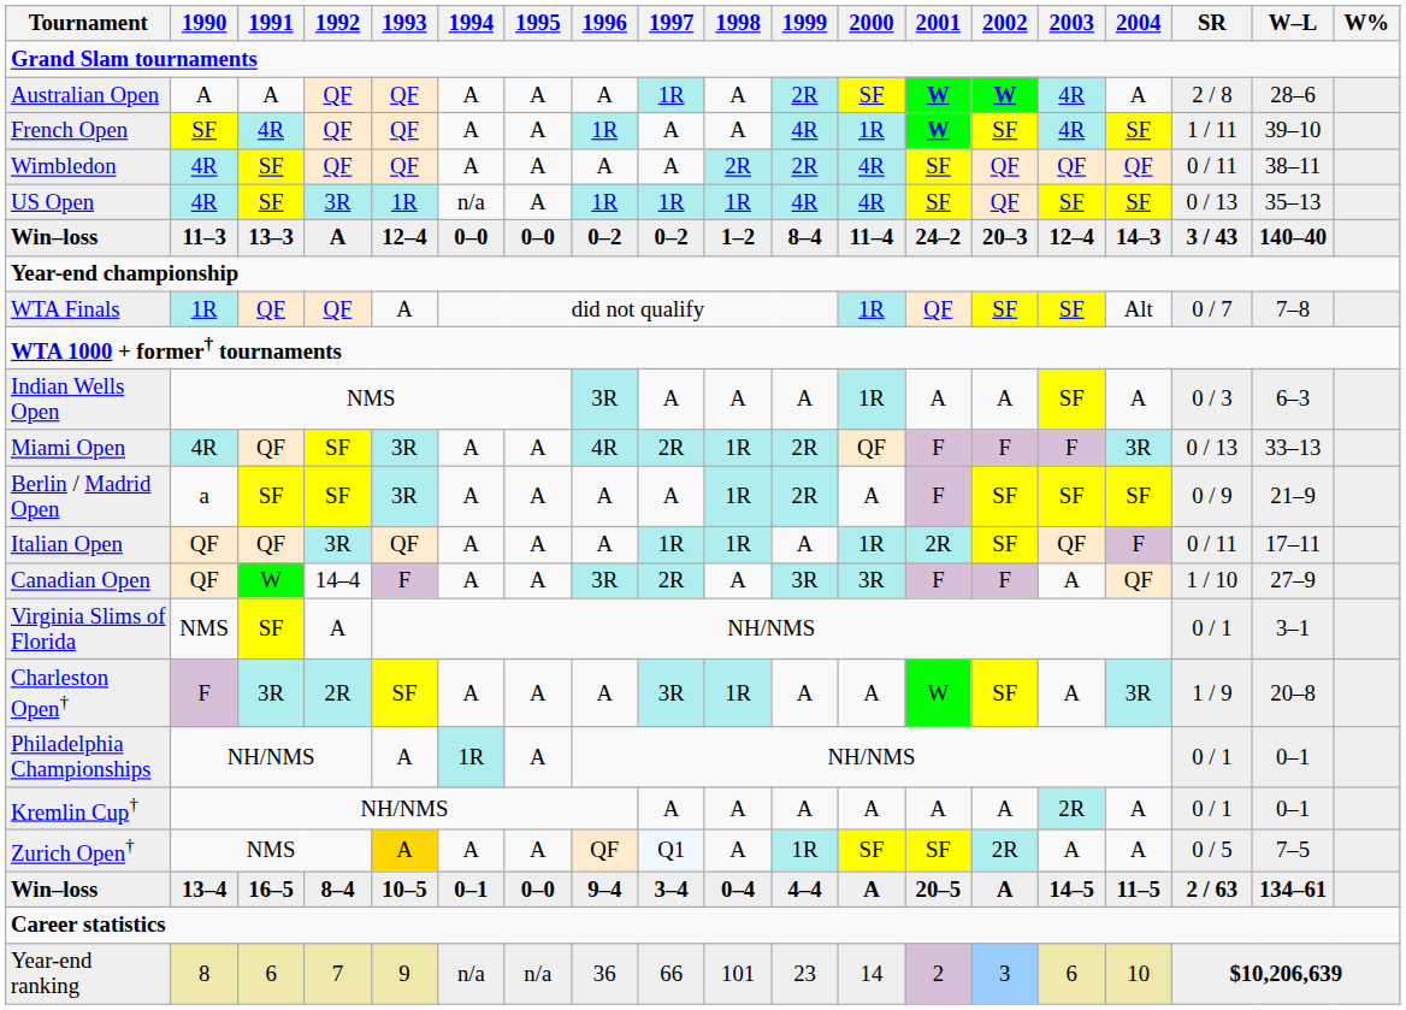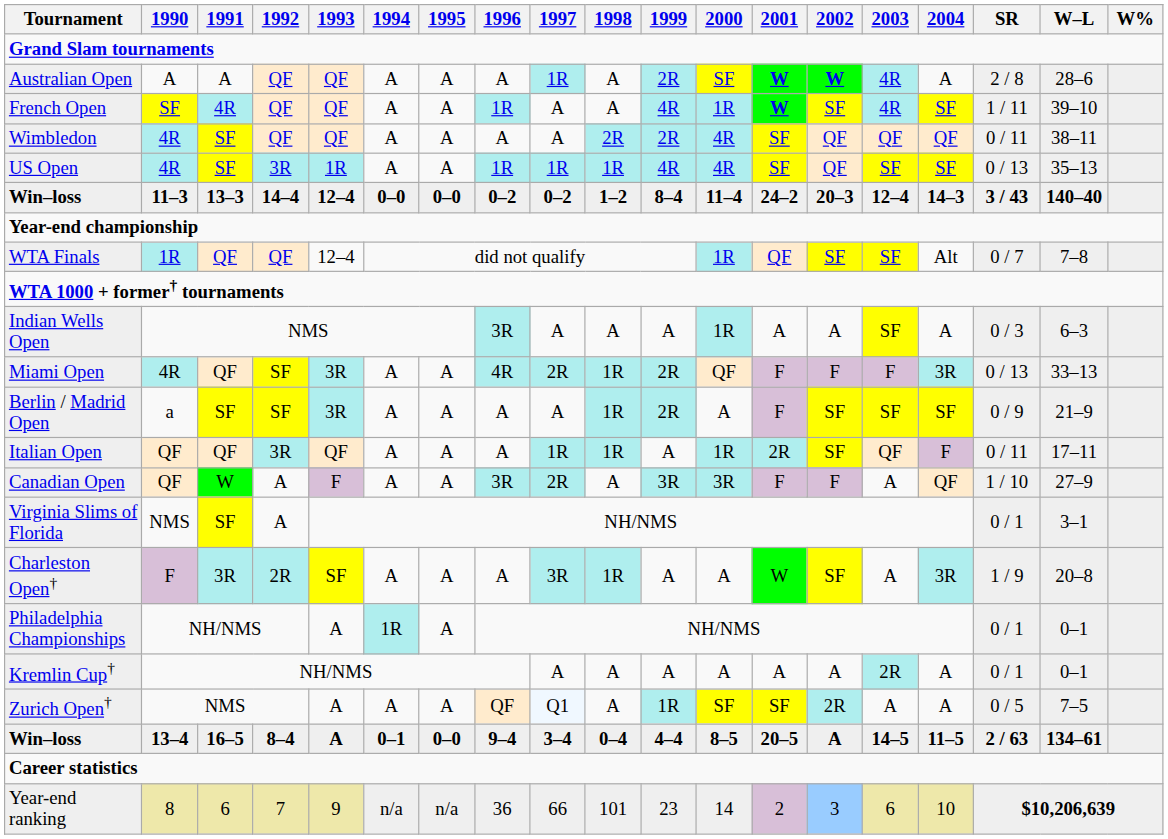US Open | 1994: n/a -> A
Win–loss / 11–3 | 1992: A -> 14–4
WTA Finals | 1993: A -> 12–4
Canadian Open | 1992: 14–4 -> A
Zurich Open† | 1993: gold background -> no background
Win–loss / 13–4 | 1993: 10–5 -> A
Win–loss / 13–4 | 2000: A -> 8–5
